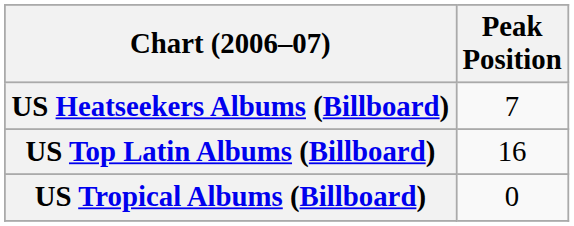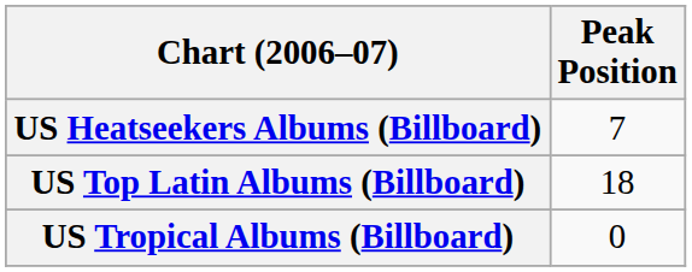US Top Latin Albums (Billboard) | Peak Position: 16 -> 18
